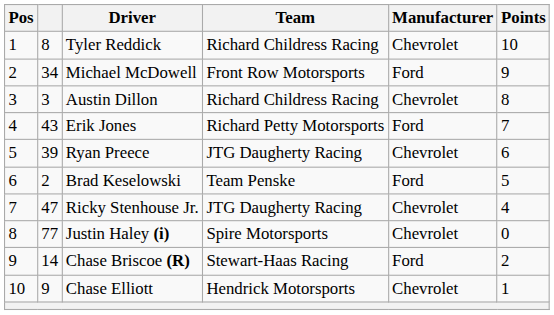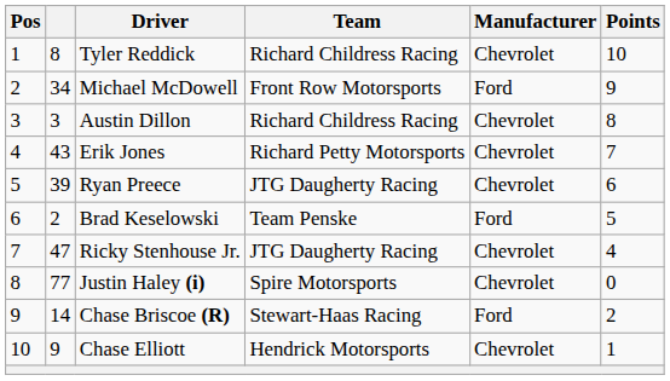Erik Jones | Manufacturer: Ford -> Chevrolet
